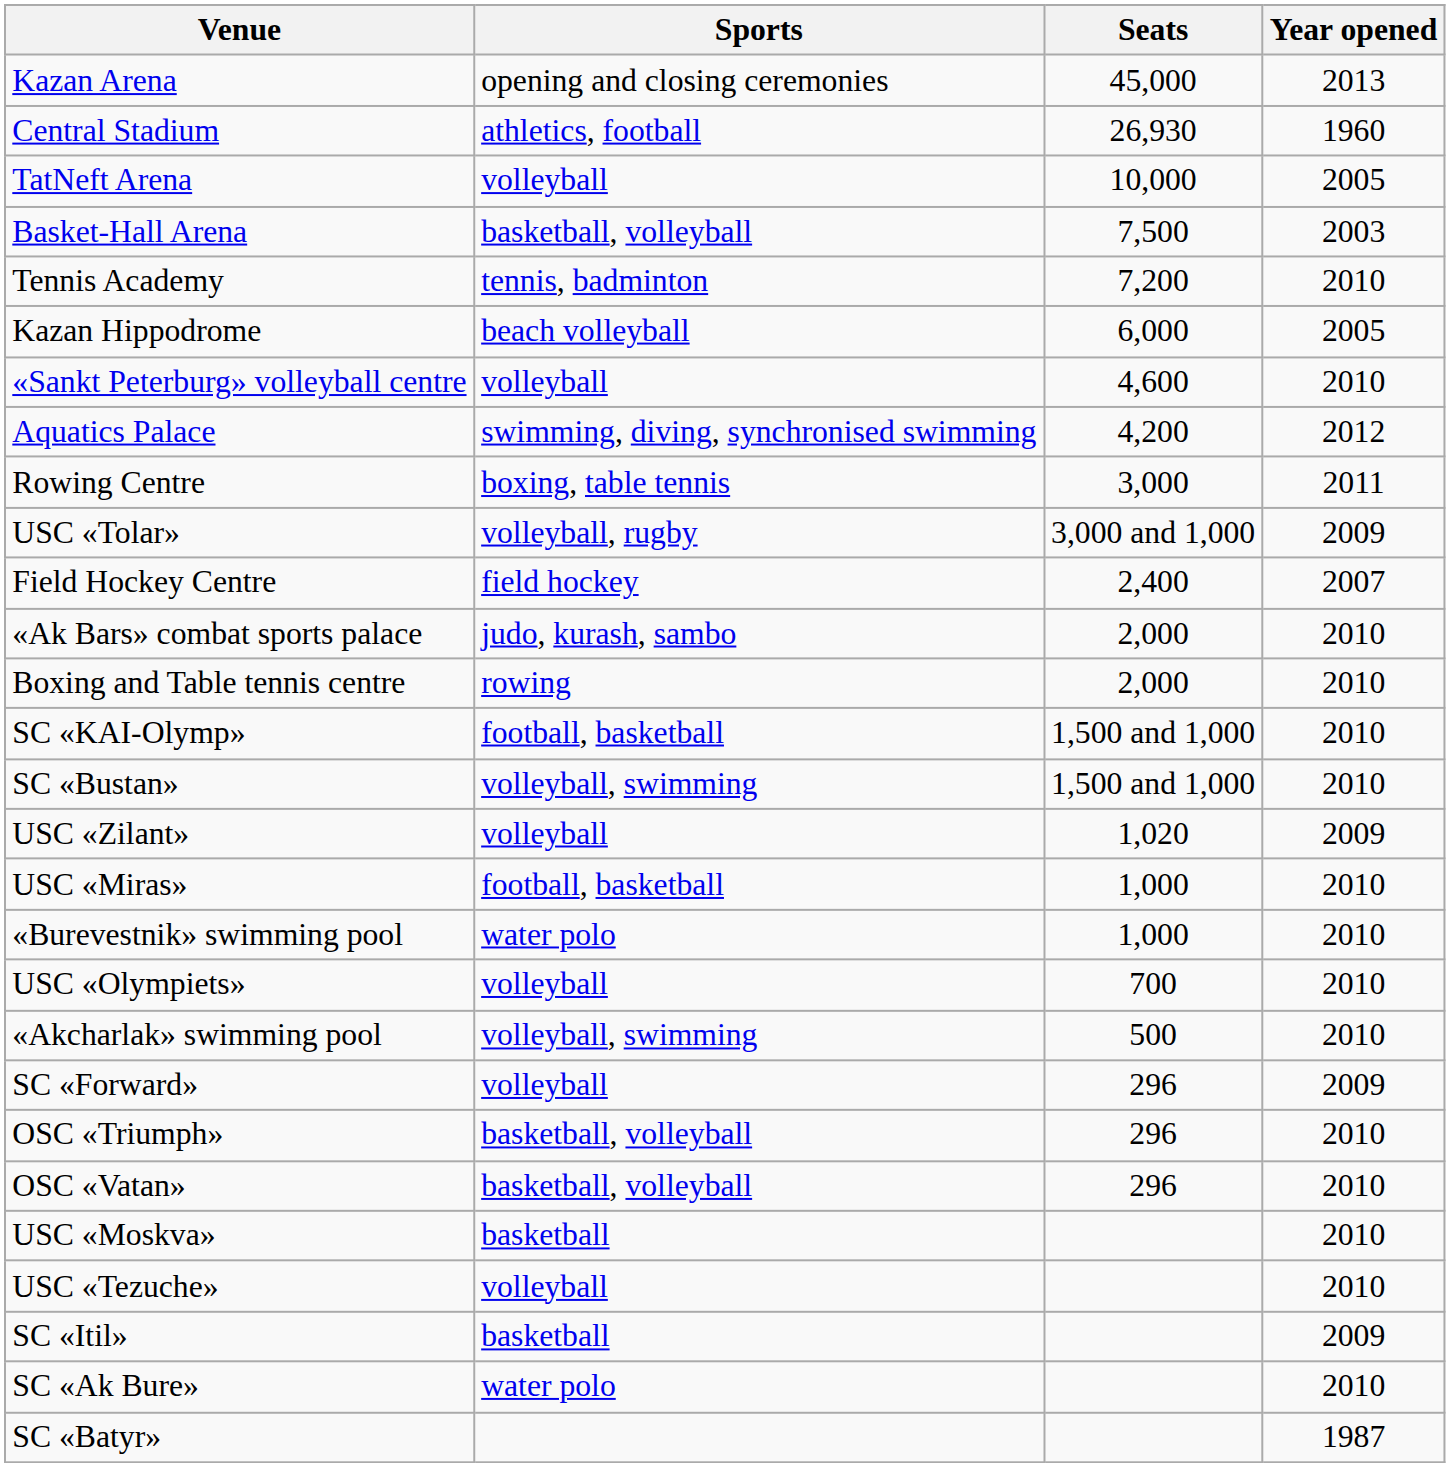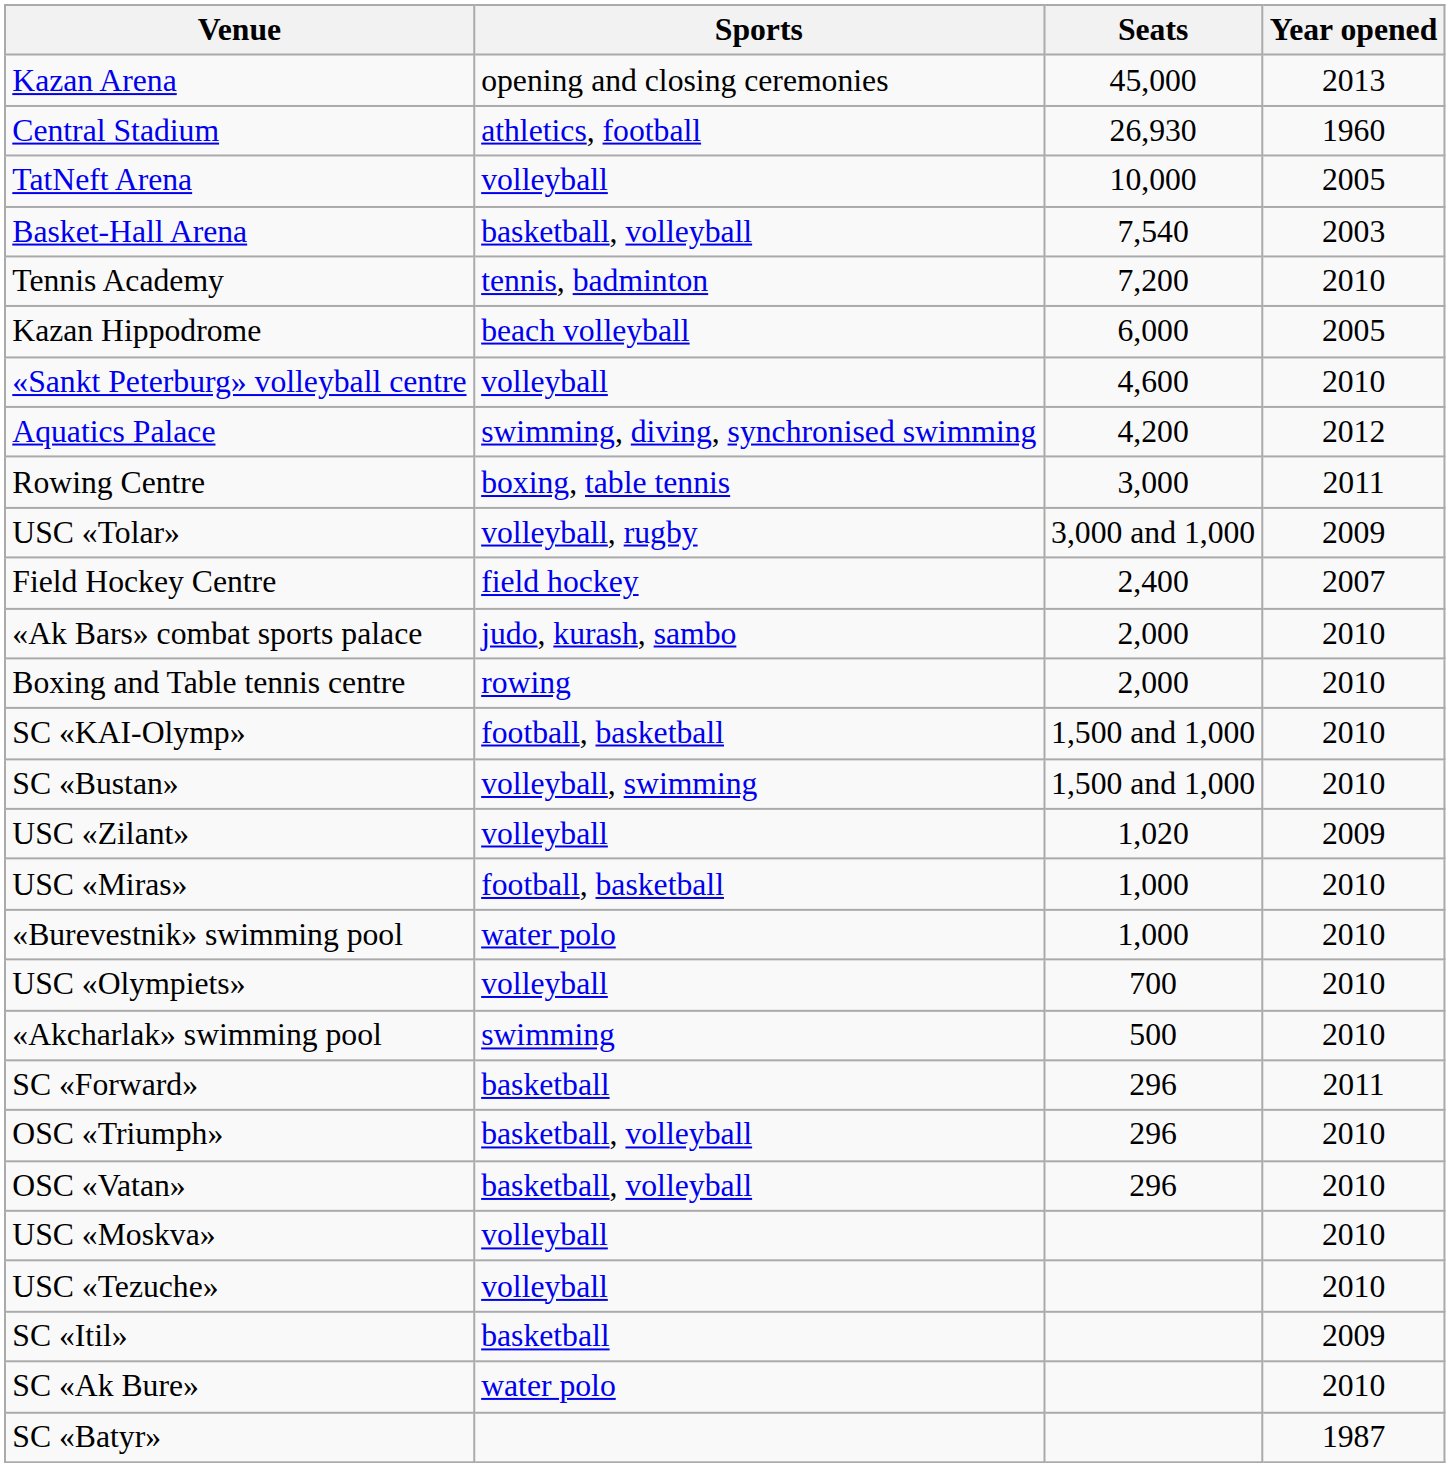Basket-Hall Arena | Seats: 7,500 -> 7,540
«Akcharlak» swimming pool | Sports: volleyball, swimming -> swimming
SC «Forward» | Sports: volleyball -> basketball
SC «Forward» | Year opened: 2009 -> 2011
USC «Moskva» | Sports: basketball -> volleyball
